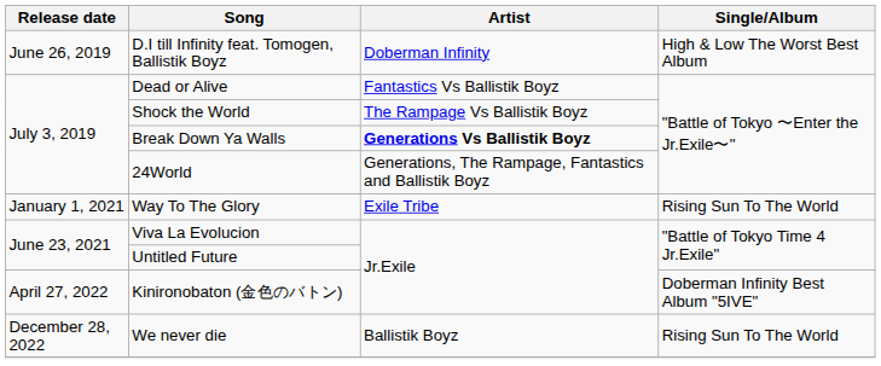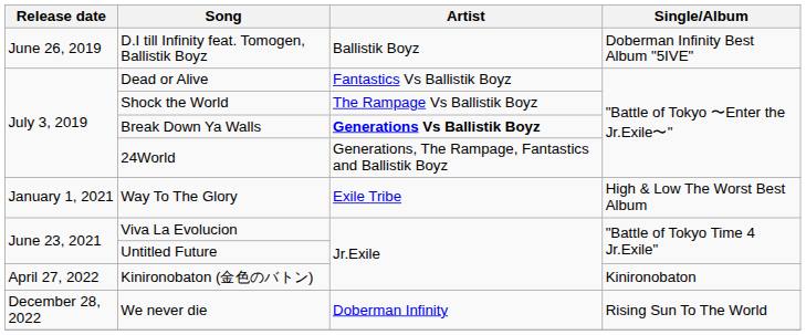D.I till Infinity feat. Tomogen, Ballistik Boyz | Artist: Doberman Infinity -> Ballistik Boyz
D.I till Infinity feat. Tomogen, Ballistik Boyz | Single/Album: High & Low The Worst Best Album -> Doberman Infinity Best Album "5IVE"
Way To The Glory | Single/Album: Rising Sun To The World -> High & Low The Worst Best Album
Kinironobaton (金色のバトン) | Single/Album: Doberman Infinity Best Album "5IVE" -> Kinironobaton
We never die | Artist: Ballistik Boyz -> Doberman Infinity
